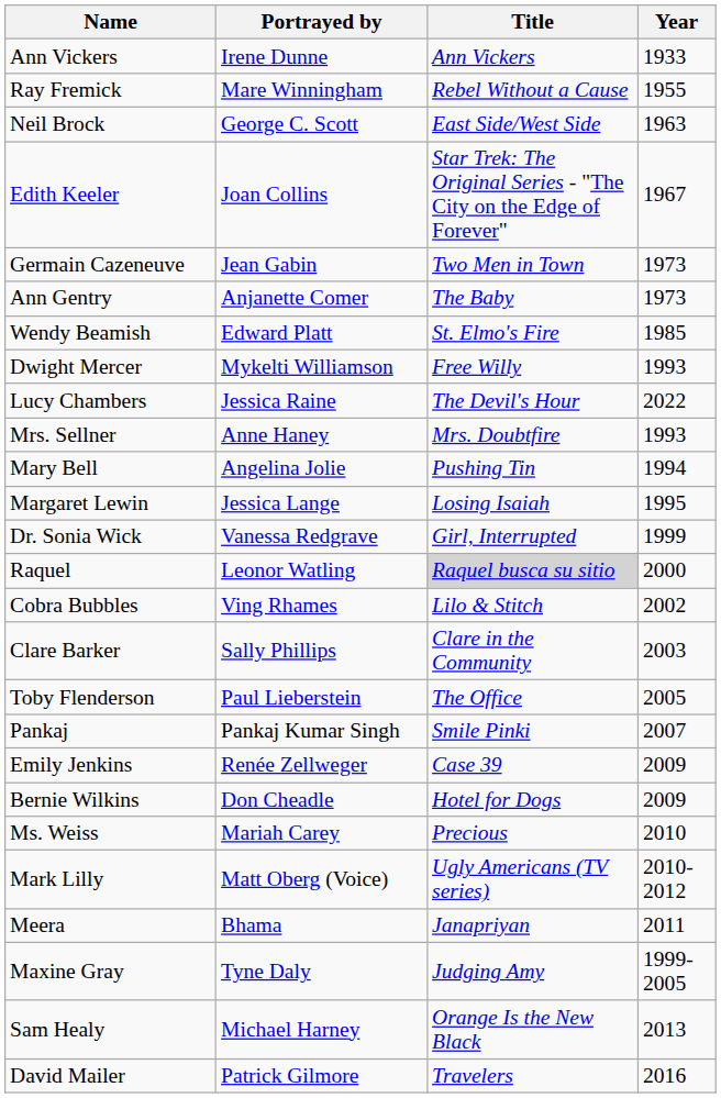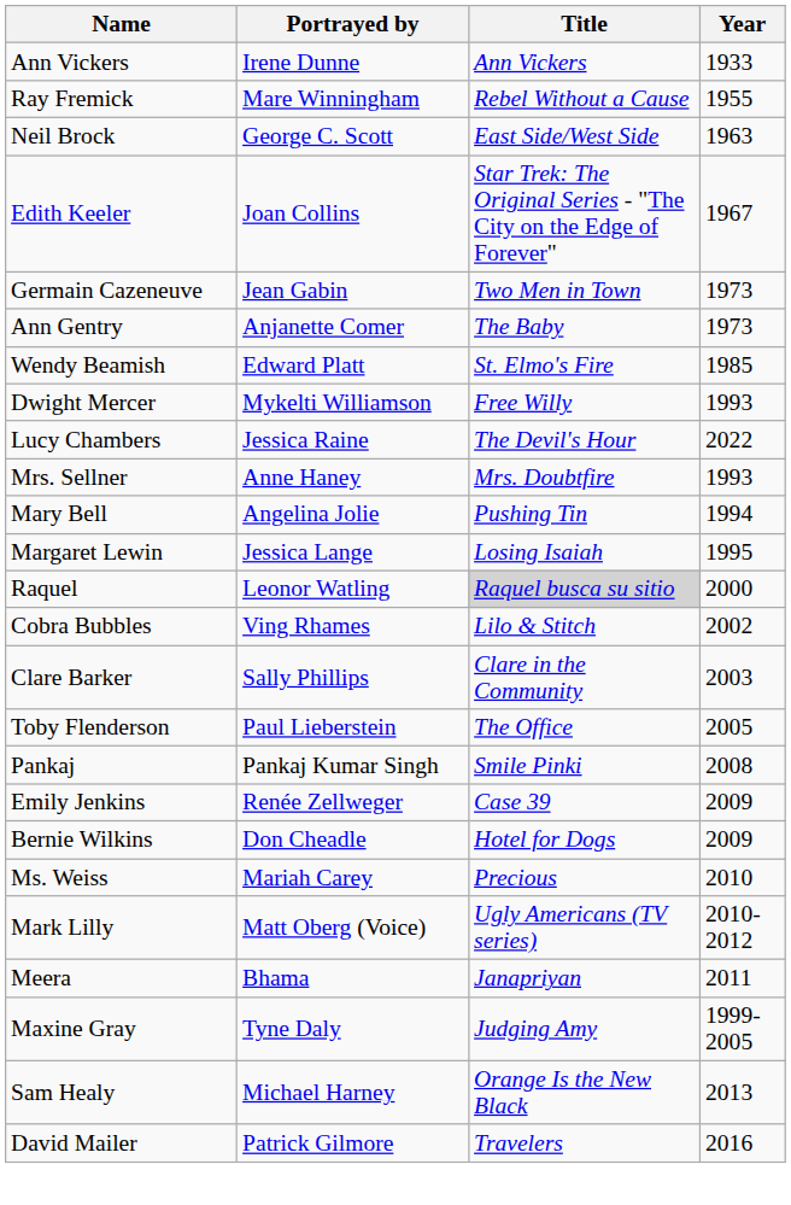- row: Dr. Sonia Wick | Vanessa Redgrave | Girl, Interrupted | 1999
Pankaj | Year: 2007 -> 2008
